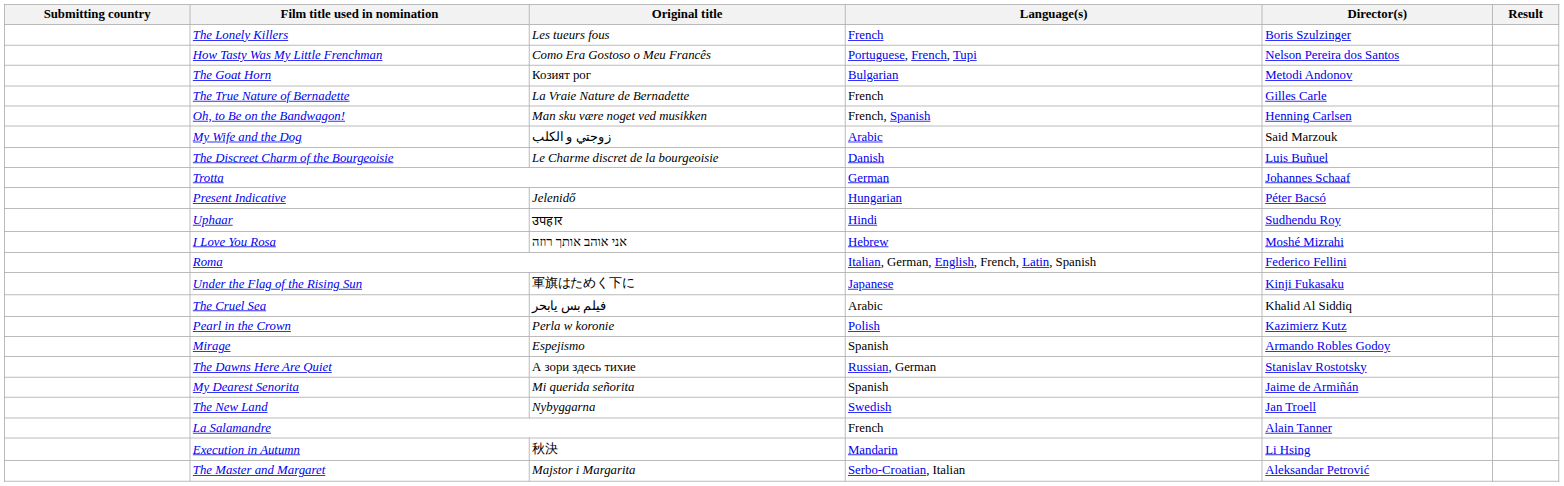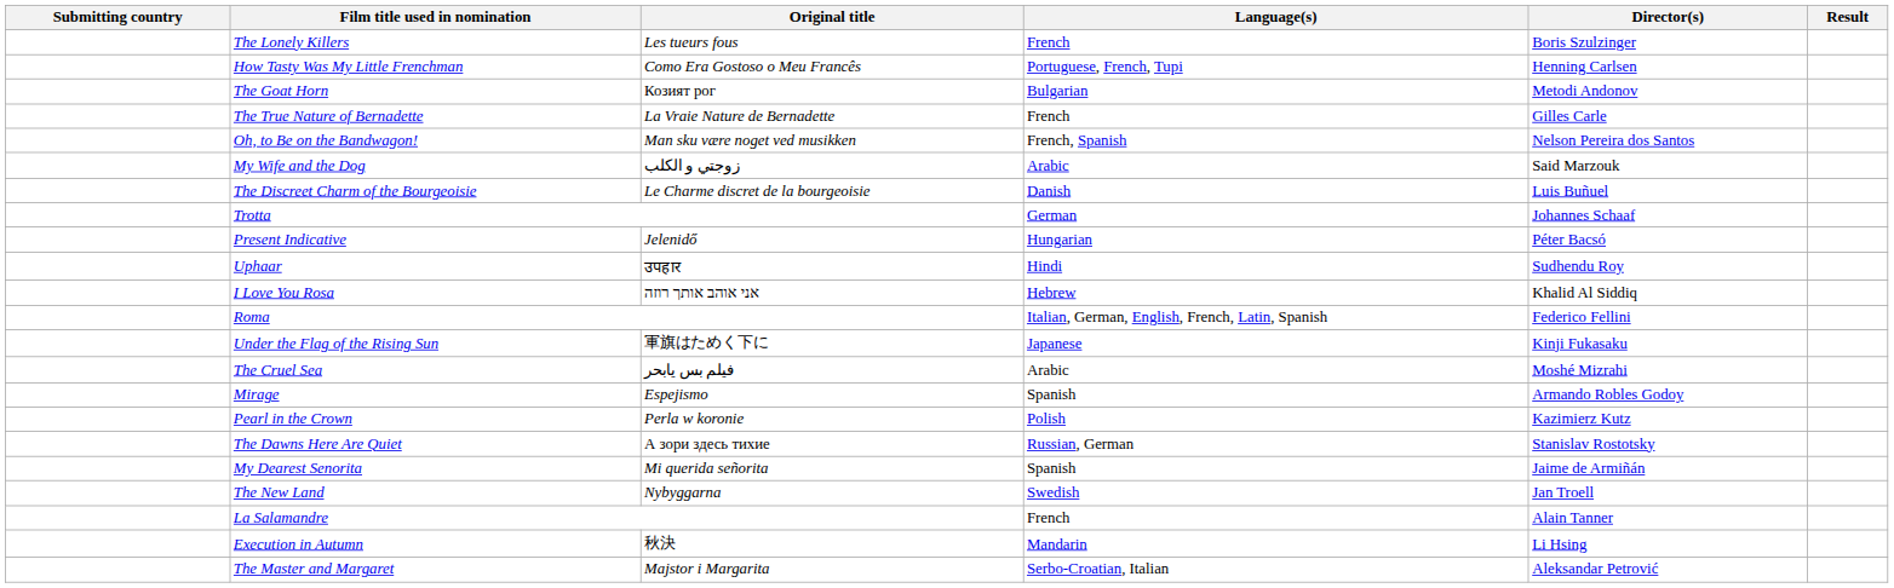How Tasty Was My Little Frenchman | Director(s): Nelson Pereira dos Santos -> Henning Carlsen
Oh, to Be on the Bandwagon! | Director(s): Henning Carlsen -> Nelson Pereira dos Santos
I Love You Rosa | Director(s): Moshé Mizrahi -> Khalid Al Siddiq
The Cruel Sea | Director(s): Khalid Al Siddiq -> Moshé Mizrahi
rows swapped: Mirage <-> Pearl in the Crown
